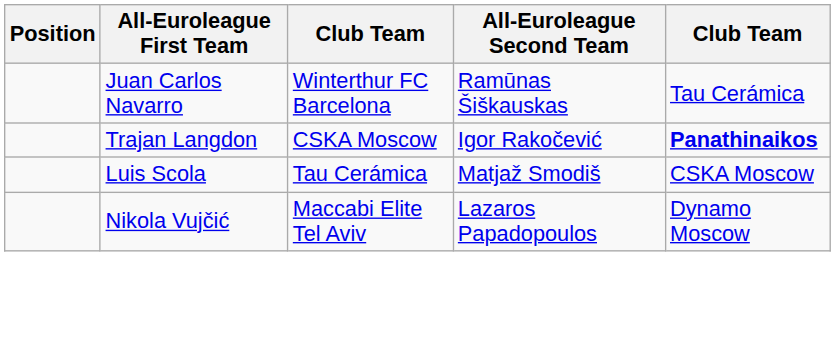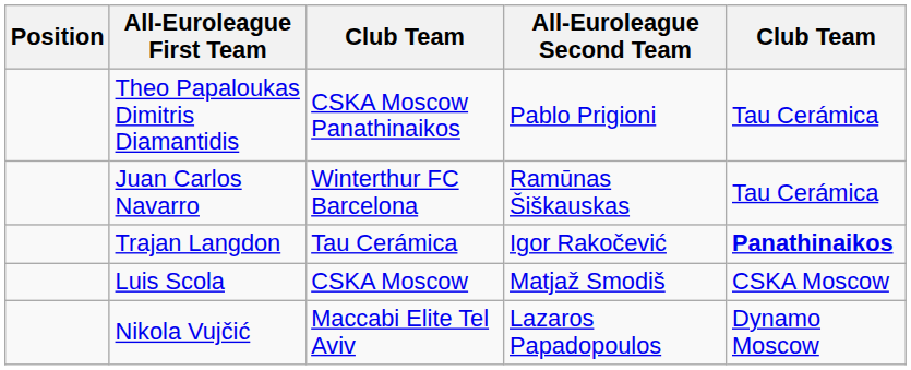+ row: Theo Papaloukas Dimitris Diamantidis | CSKA Moscow Panathinaikos | Pablo Prigioni | Tau Cerámica
Trajan Langdon | column 3: CSKA Moscow -> Tau Cerámica
Luis Scola | column 3: Tau Cerámica -> CSKA Moscow
